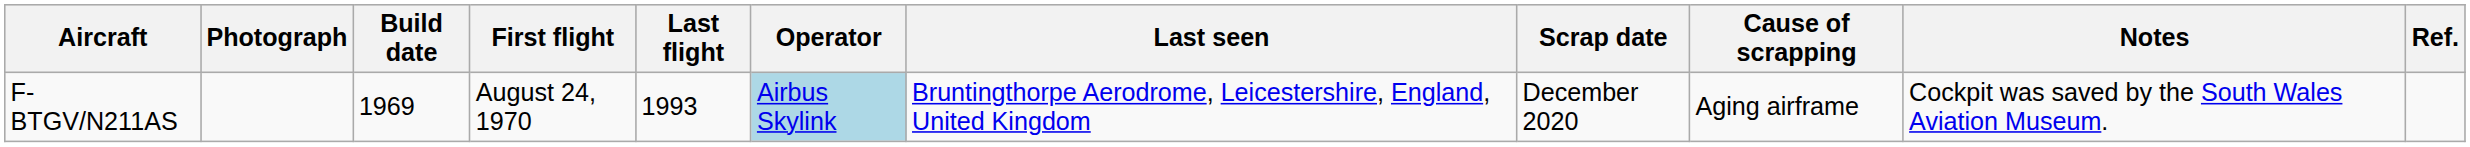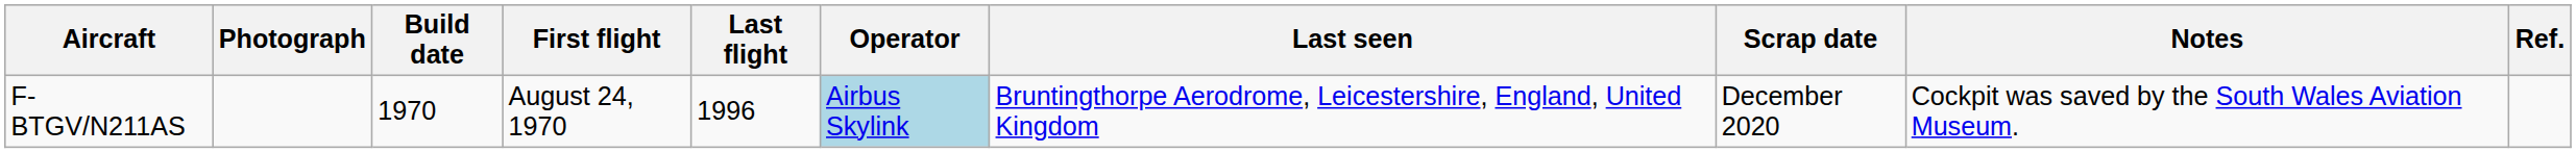- column: Cause of scrapping | Aging airframe
F-BTGV/N211AS | Build date: 1969 -> 1970
F-BTGV/N211AS | Last flight: 1993 -> 1996
